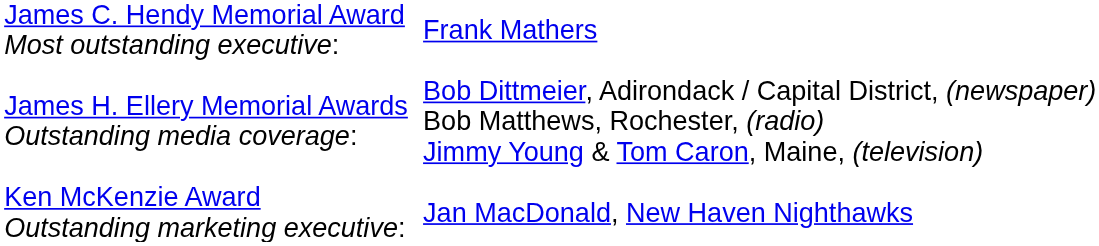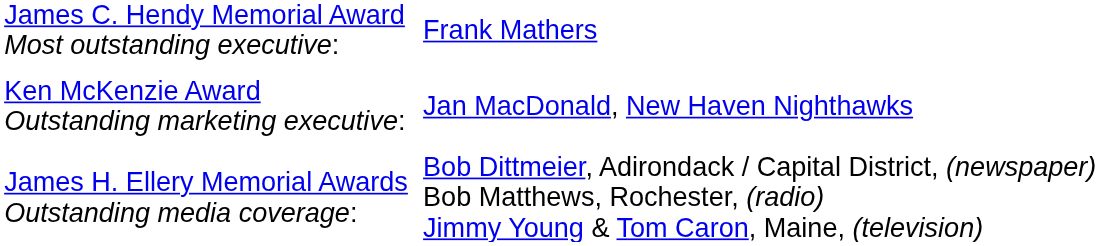rows swapped: James H. Ellery Memorial Awards Outstanding media coverage: <-> Ken McKenzie Award Outstanding marketing executive:
